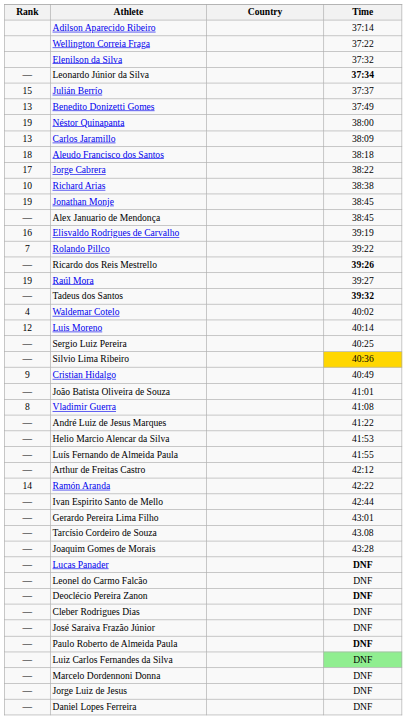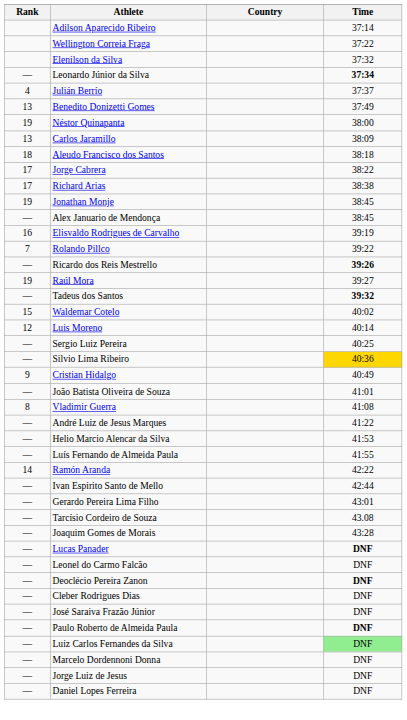Julián Berrío | Rank: 15 -> 4
Richard Arias | Rank: 10 -> 17
Waldemar Cotelo | Rank: 4 -> 15
- row: — | Arthur de Freitas Castro | 42:12
